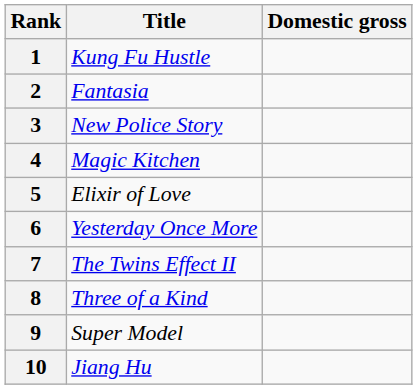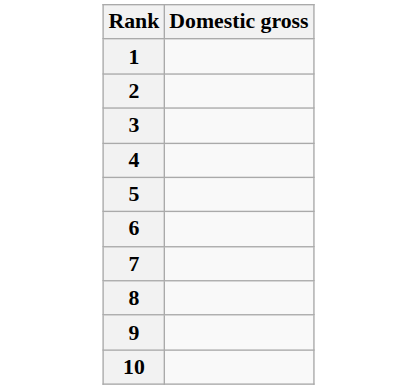- column: Title | Kung Fu Hustle | Fantasia | New Police Story | Magic Kitchen | Elixir of Love | Yesterday Once More | The Twins Effect II | Three of a Kind | Super Model | Jiang Hu
